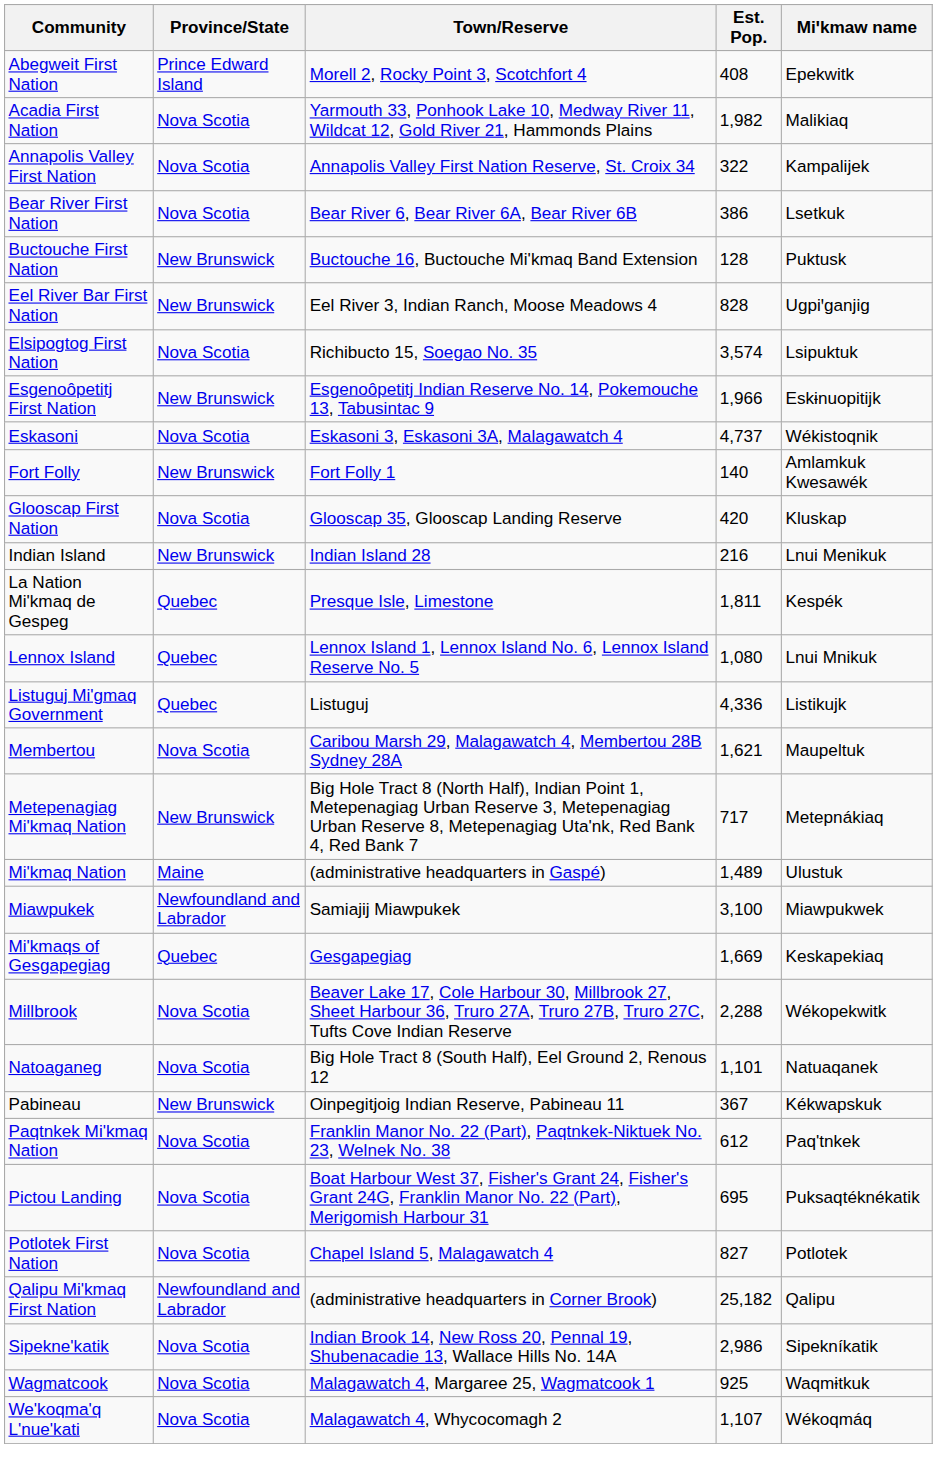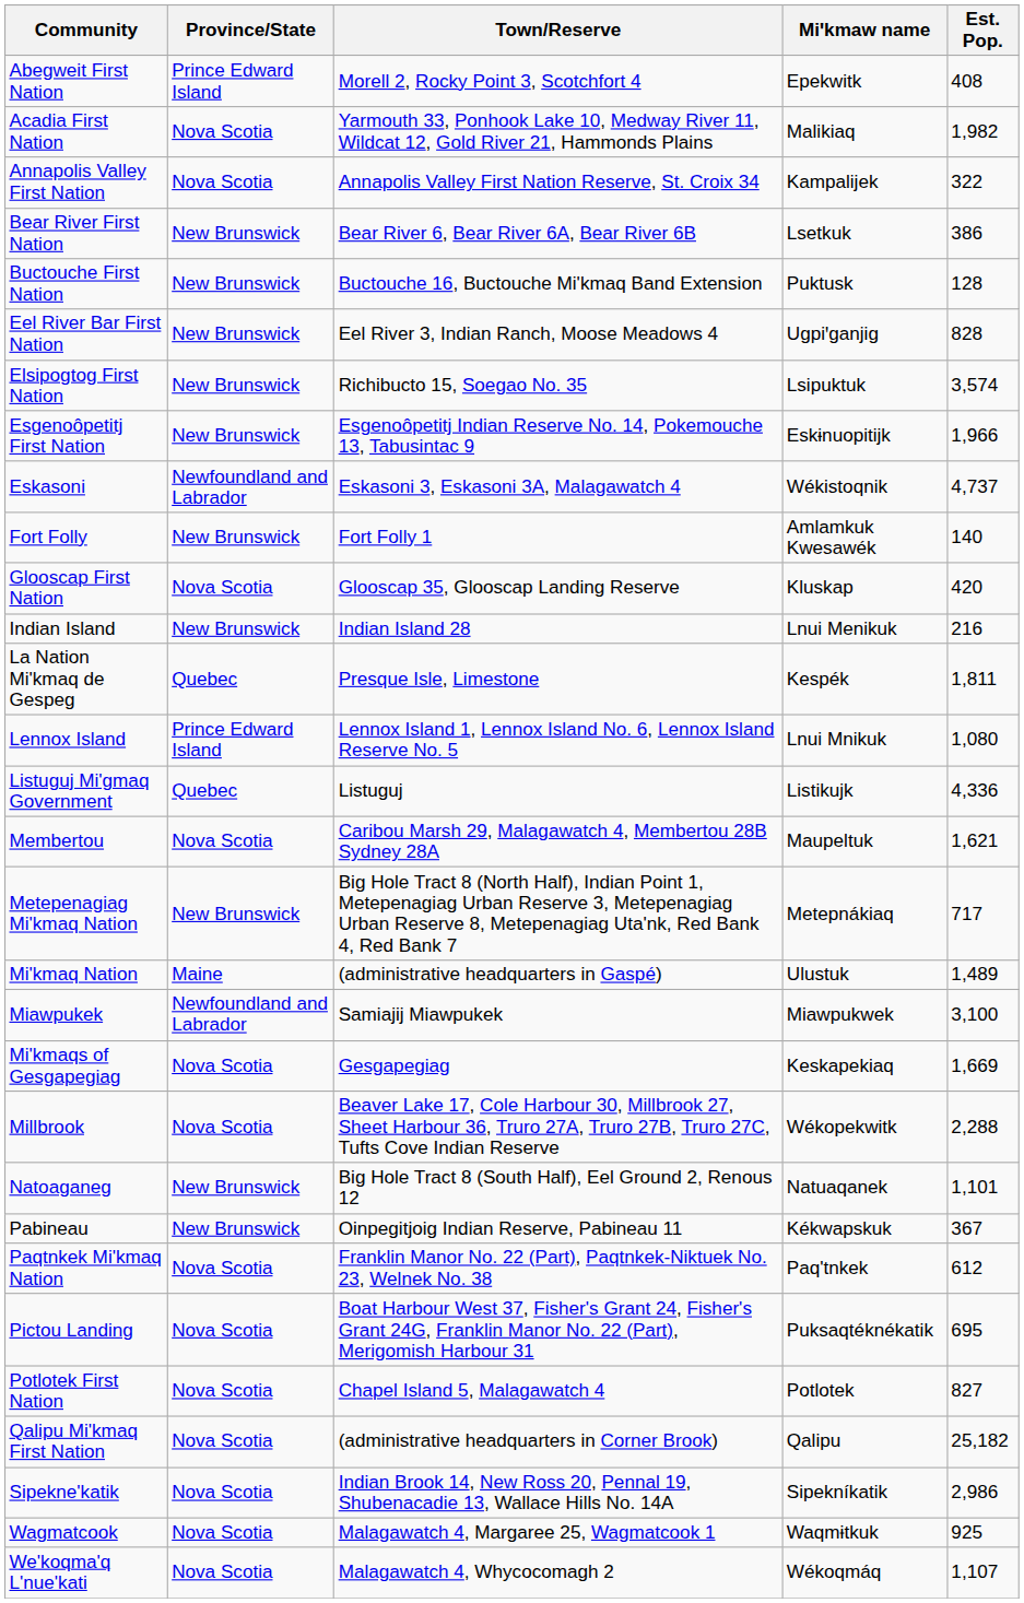columns swapped: Est. Pop. <-> Miꞌkmaw name
Bear River First Nation | Province/State: Nova Scotia -> New Brunswick
Elsipogtog First Nation | Province/State: Nova Scotia -> New Brunswick
Eskasoni | Province/State: Nova Scotia -> Newfoundland and Labrador
Lennox Island | Province/State: Quebec -> Prince Edward Island
Mi'kmaqs of Gesgapegiag | Province/State: Quebec -> Nova Scotia
Natoaganeg | Province/State: Nova Scotia -> New Brunswick
Qalipu Mi'kmaq First Nation | Province/State: Newfoundland and Labrador -> Nova Scotia
